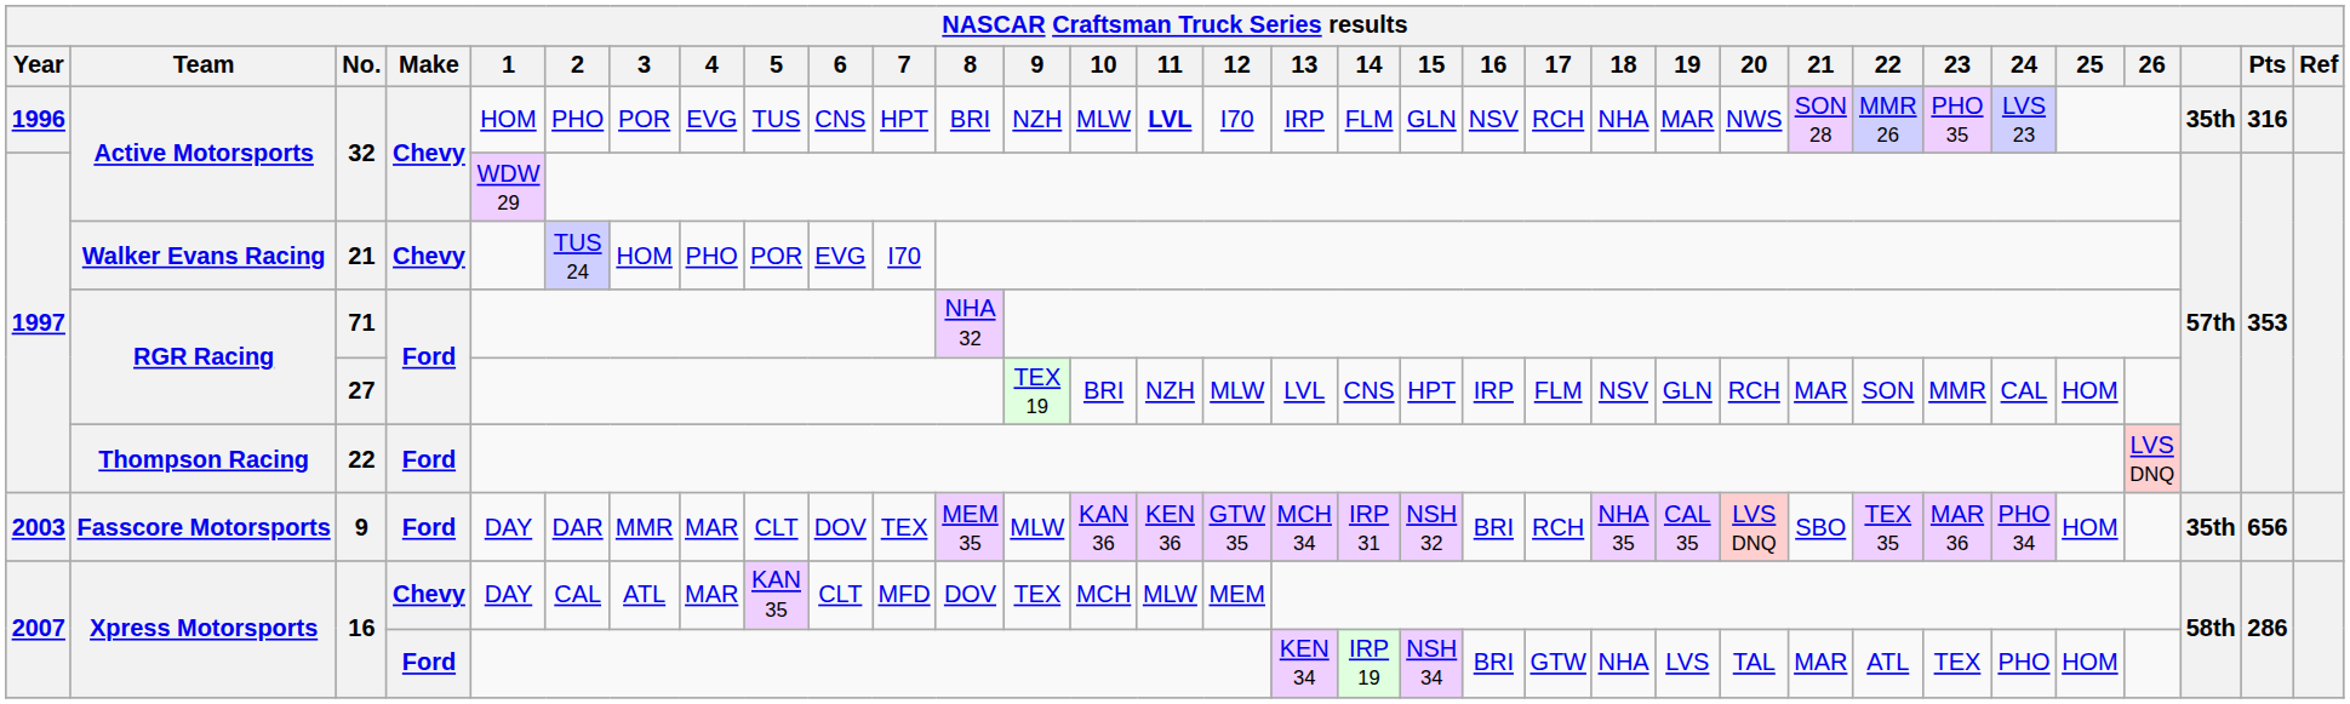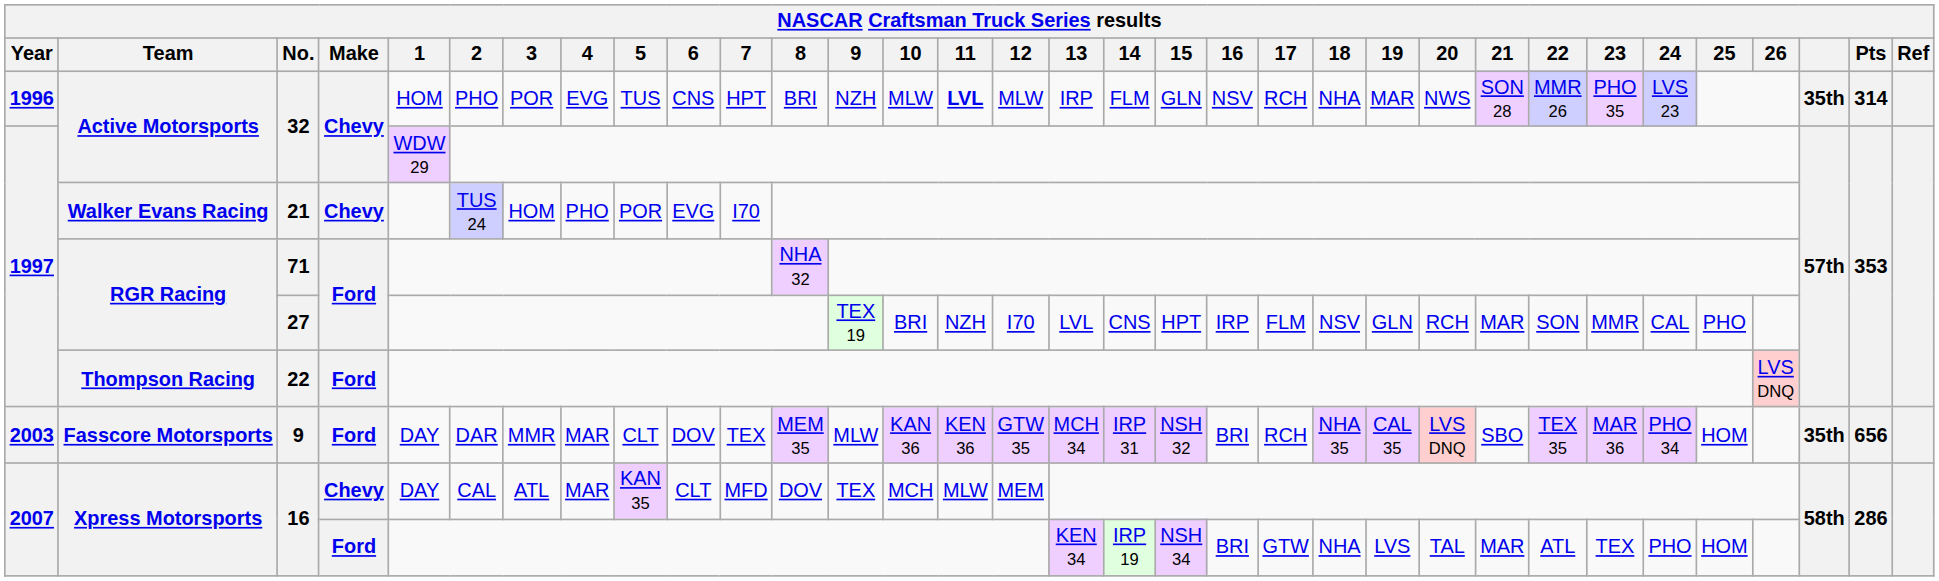1996 / 32 | 12: I70 -> MLW
1996 / 32 | Pts: 316 -> 314
27 | 12: MLW -> I70
27 | 25: HOM -> PHO
